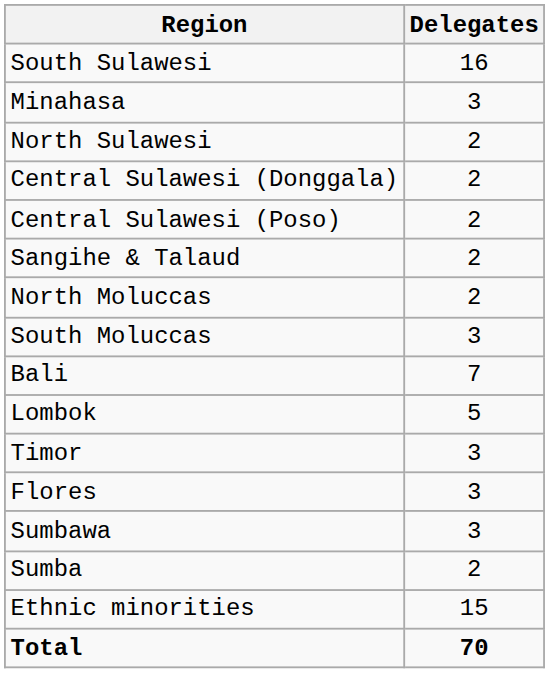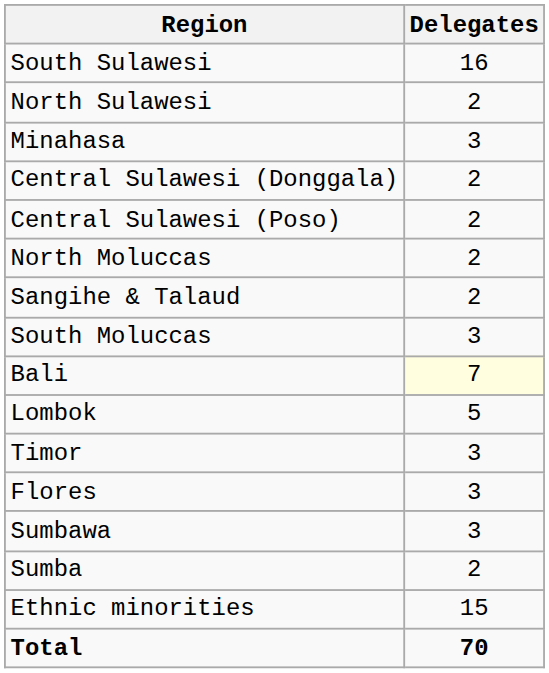rows swapped: Minahasa <-> North Sulawesi
rows swapped: Sangihe & Talaud <-> North Moluccas
Bali | Delegates: no background -> lightyellow background
